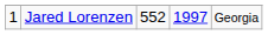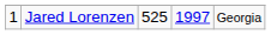Jared Lorenzen | column 3: 552 -> 525
